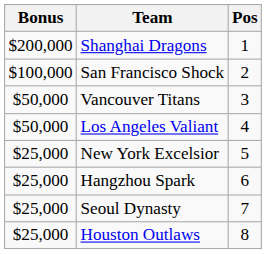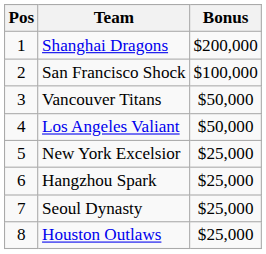columns swapped: Pos <-> Bonus
